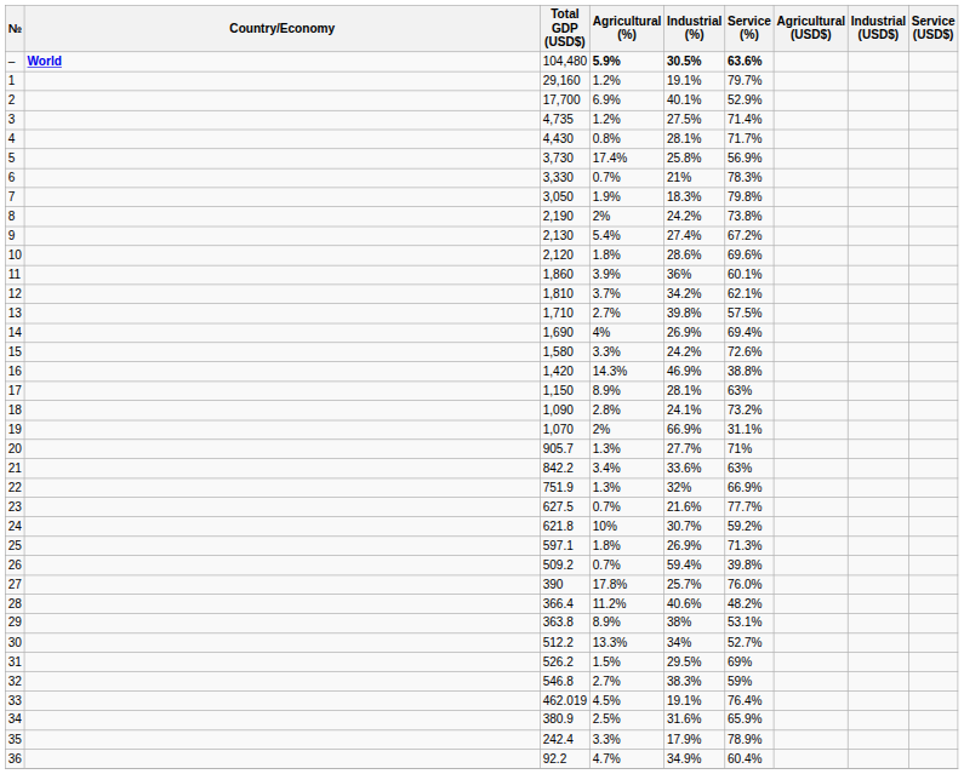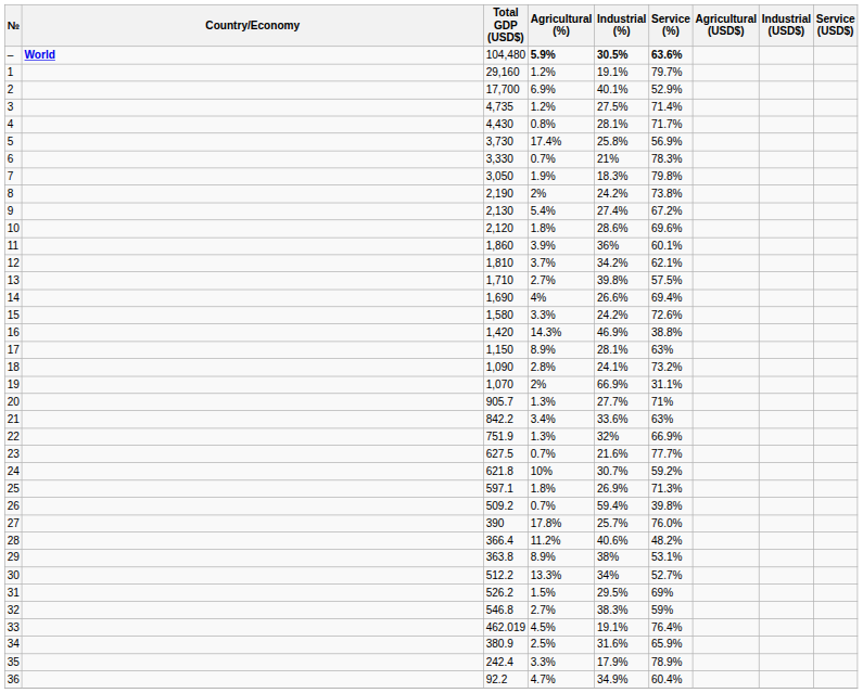14 | Industrial (%): 26.9% -> 26.6%
